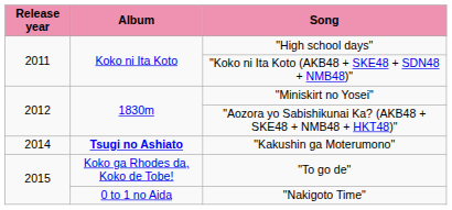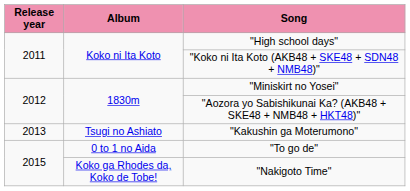"Kakushin ga Moterumono" | Release year: 2014 -> 2013
"Kakushin ga Moterumono" | Album: bold -> normal
"To go de" | Album: Koko ga Rhodes da, Koko de Tobe! -> 0 to 1 no Aida
"Nakigoto Time" | Album: 0 to 1 no Aida -> Koko ga Rhodes da, Koko de Tobe!
